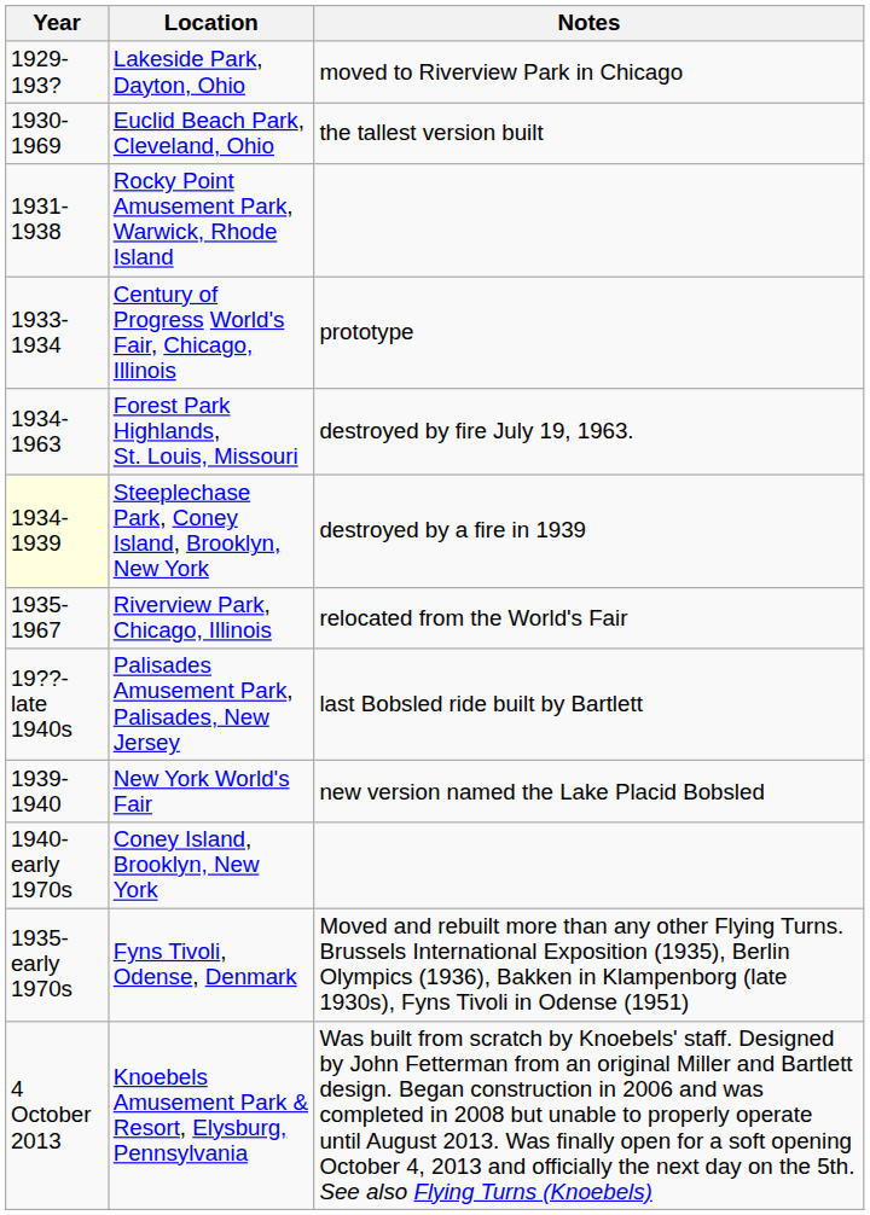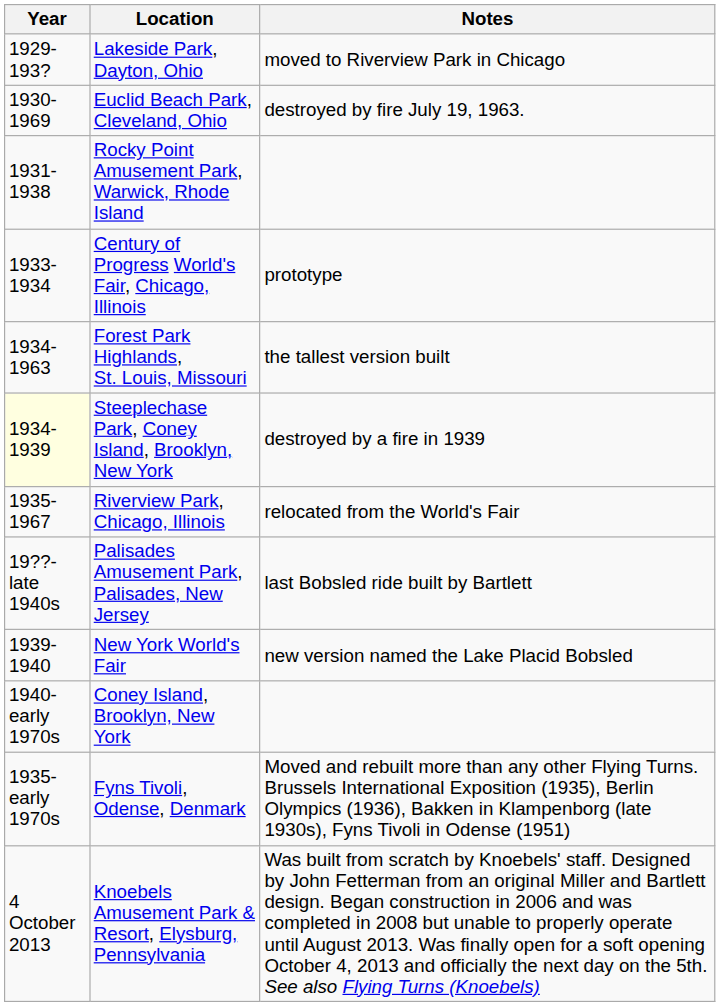Euclid Beach Park, Cleveland, Ohio | Notes: the tallest version built -> destroyed by fire July 19, 1963.
Forest Park Highlands, St. Louis, Missouri | Notes: destroyed by fire July 19, 1963. -> the tallest version built
